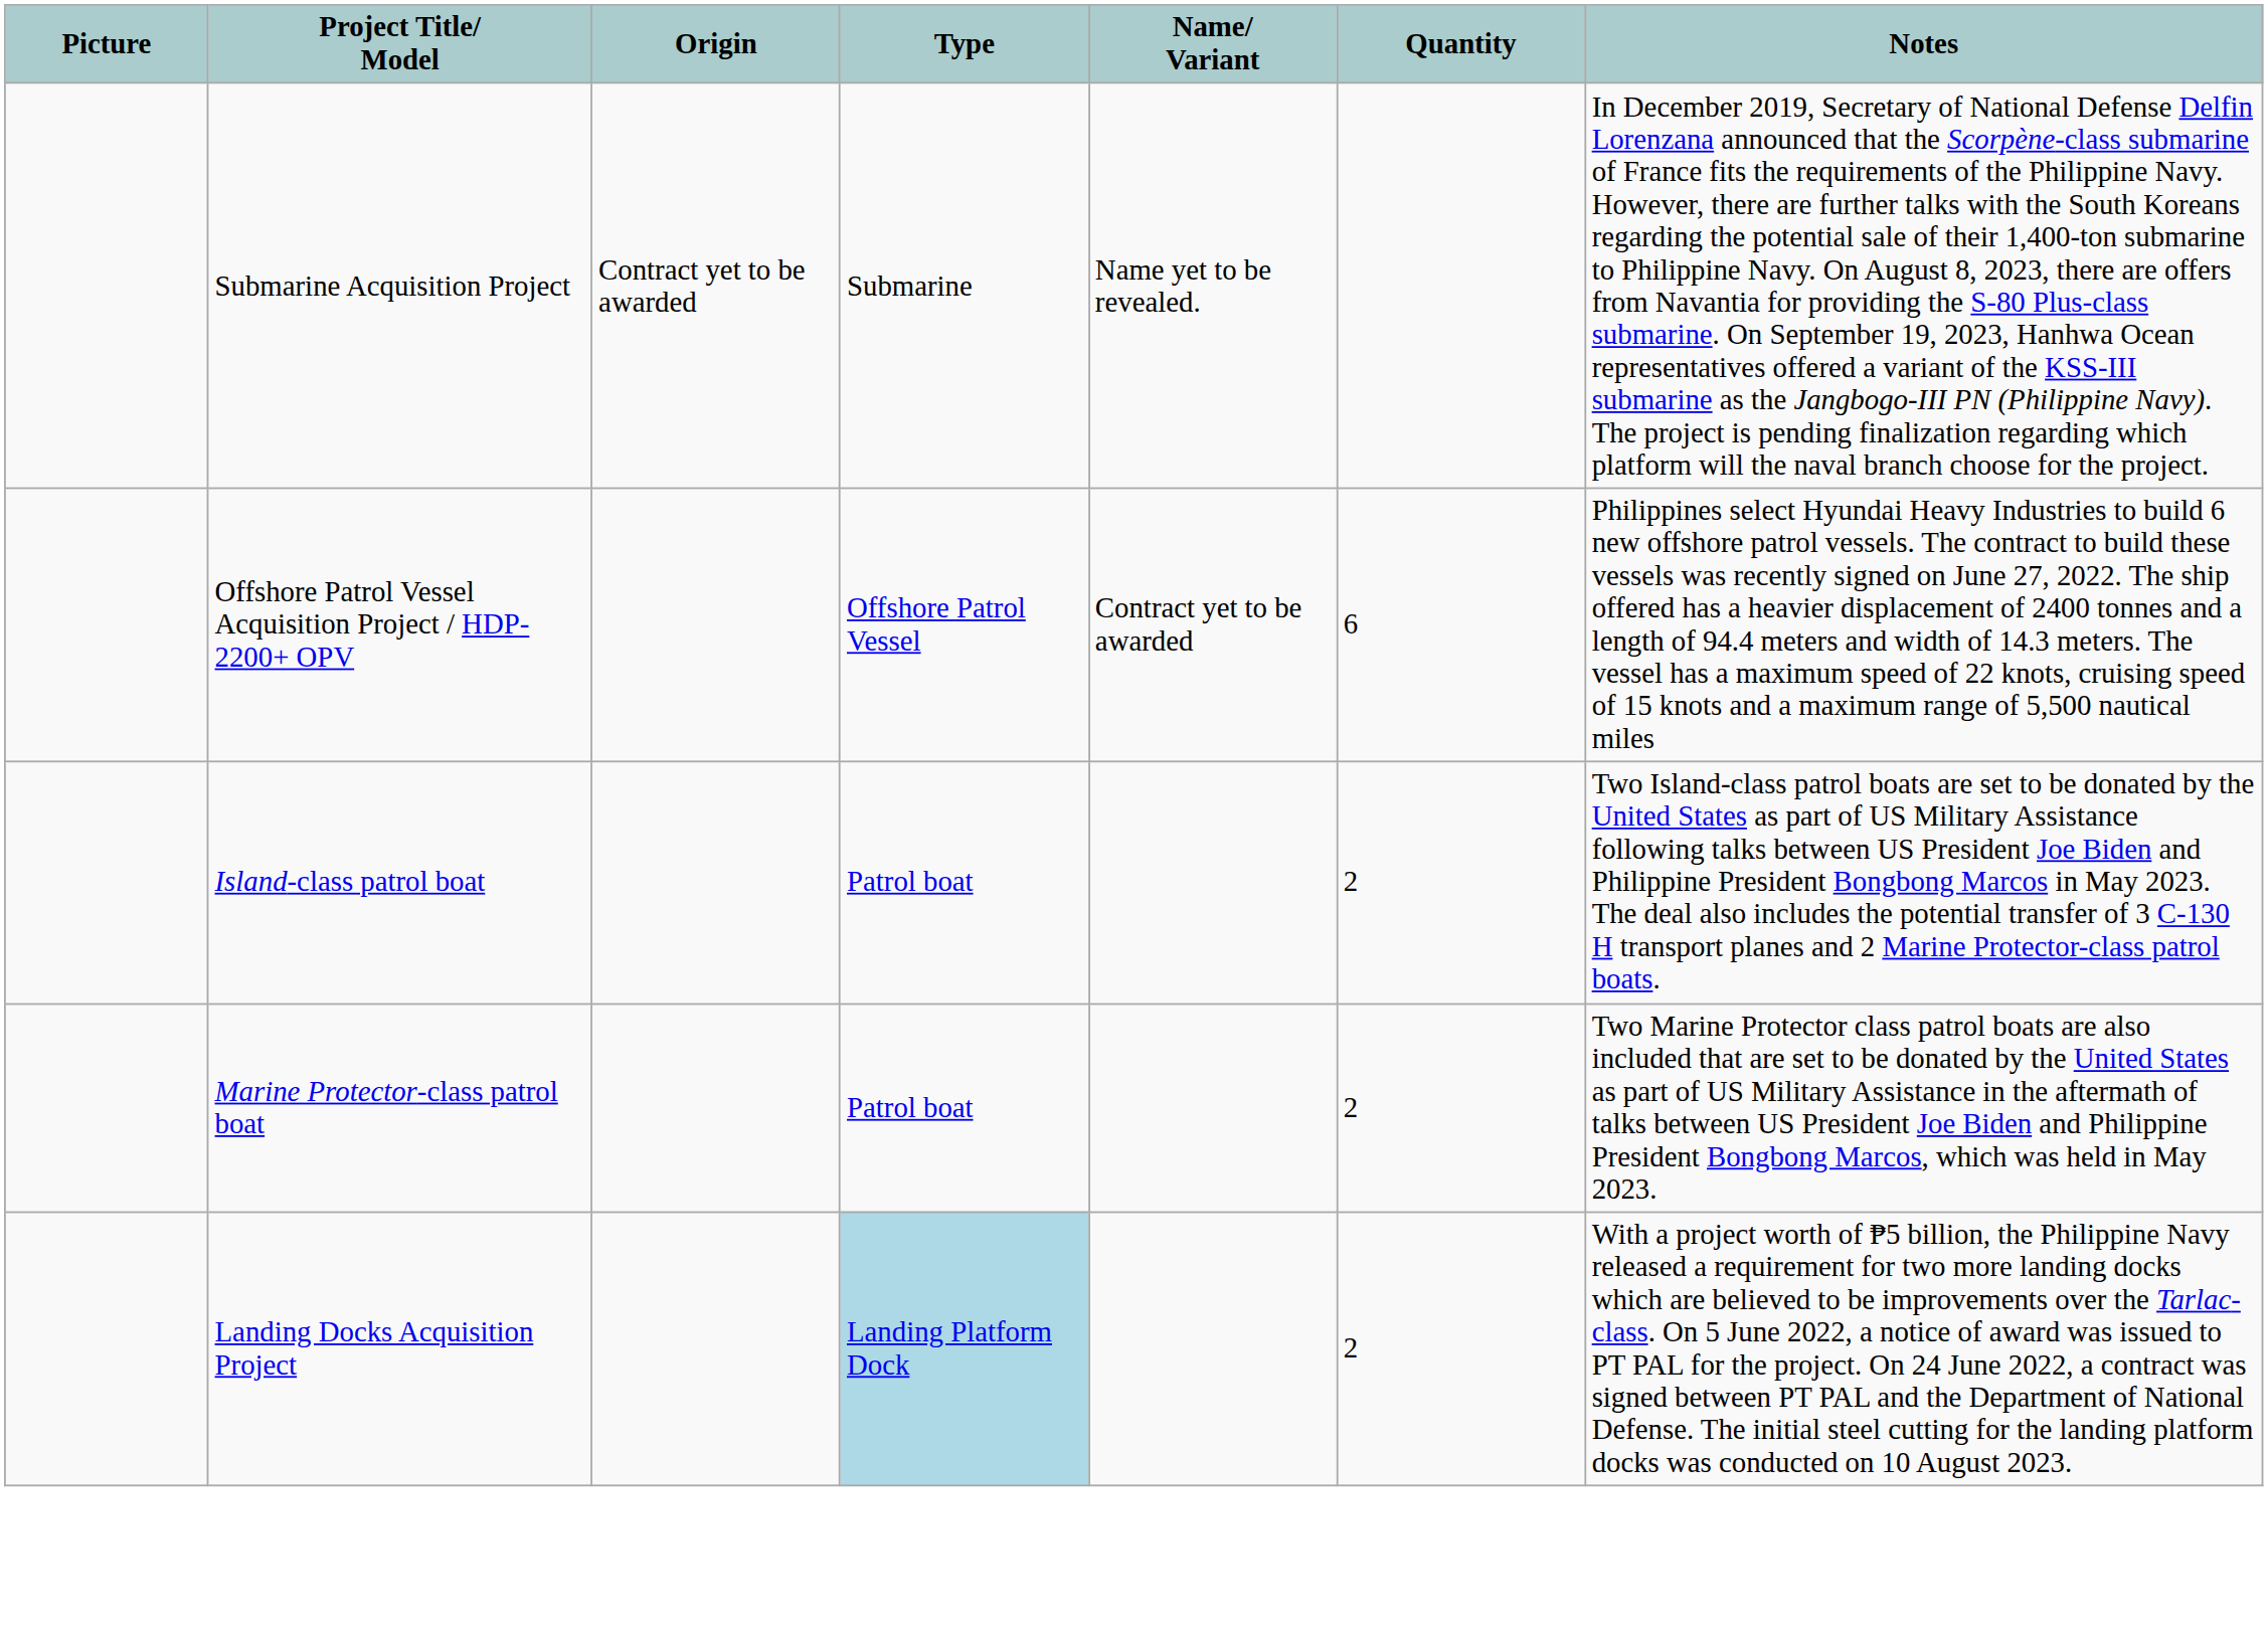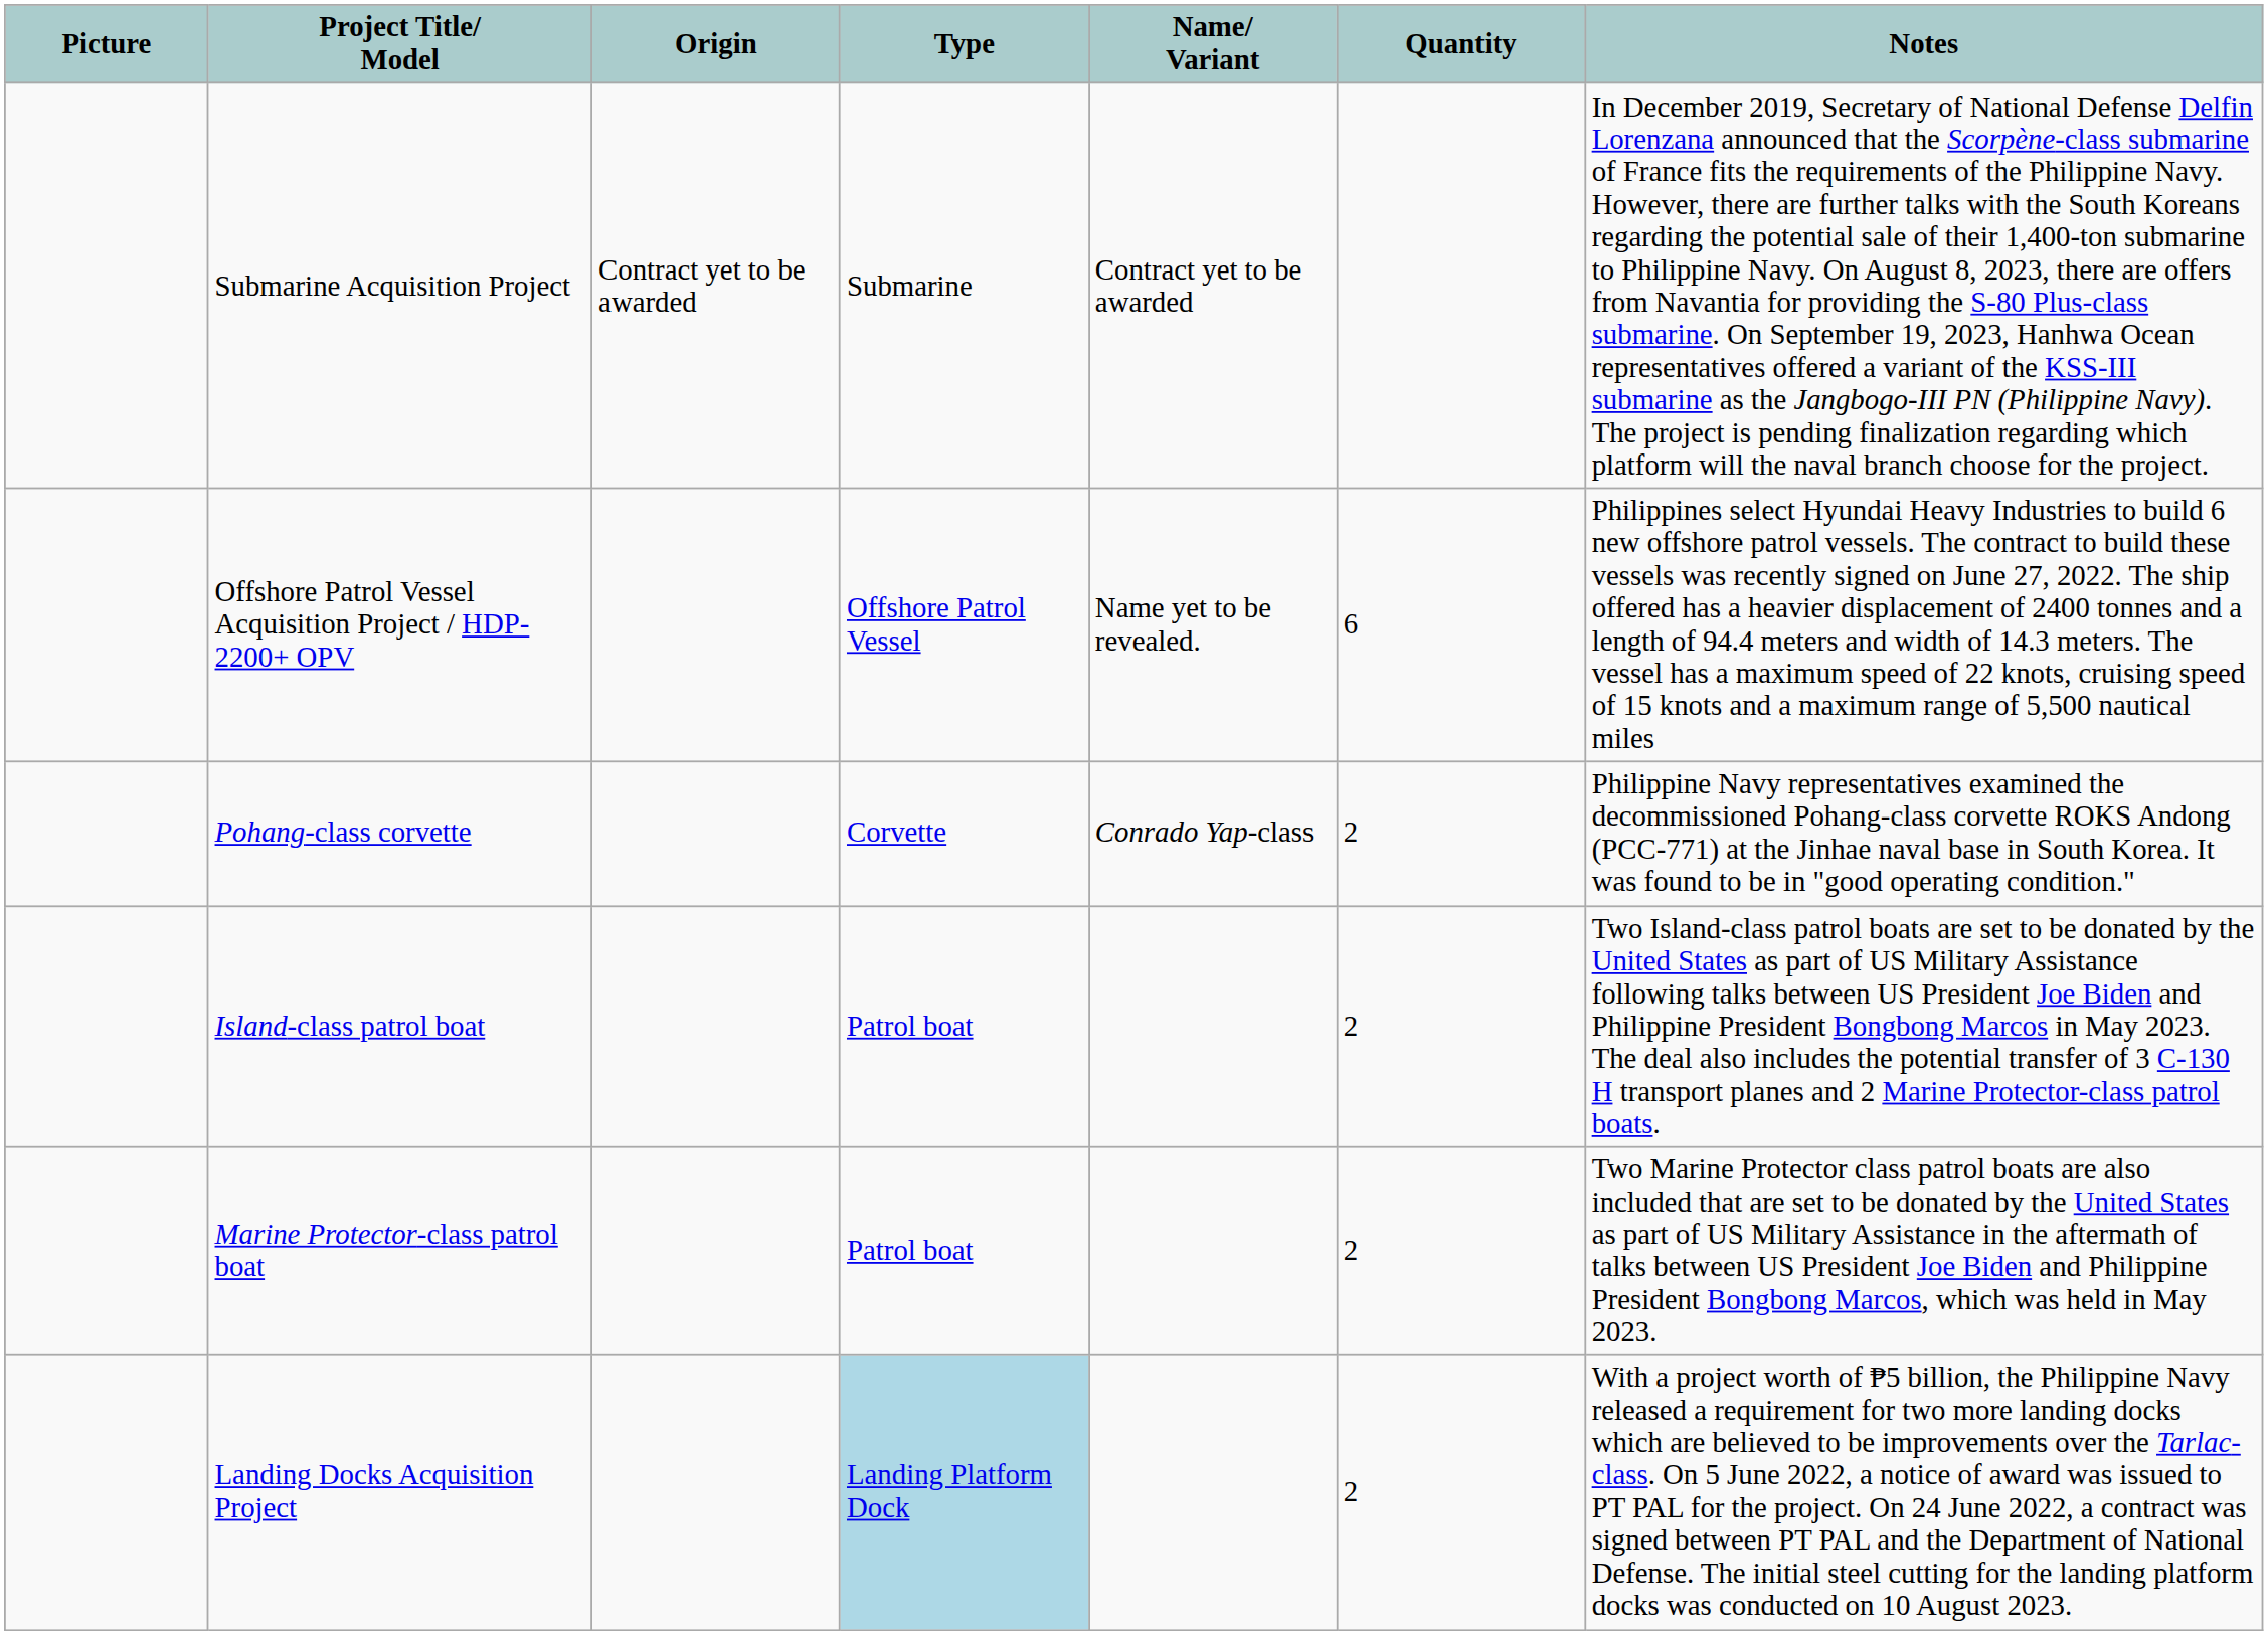Submarine Acquisition Project | Name/ Variant: Name yet to be revealed. -> Contract yet to be awarded
Offshore Patrol Vessel Acquisition Project / HDP-2200+ OPV | Name/ Variant: Contract yet to be awarded -> Name yet to be revealed.
+ row: Pohang-class corvette | Corvette | Conrado Yap-class | 2 | Philippine Navy representatives examined the decommissioned Pohang-class corvette ROKS Andong (PCC-771) at the Jinhae naval base in South Korea. It was found to be in "good operating condition."
